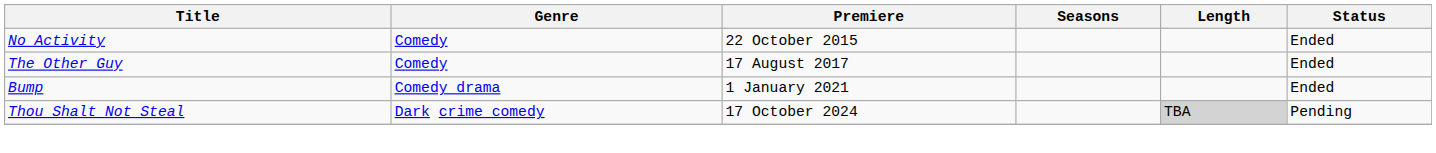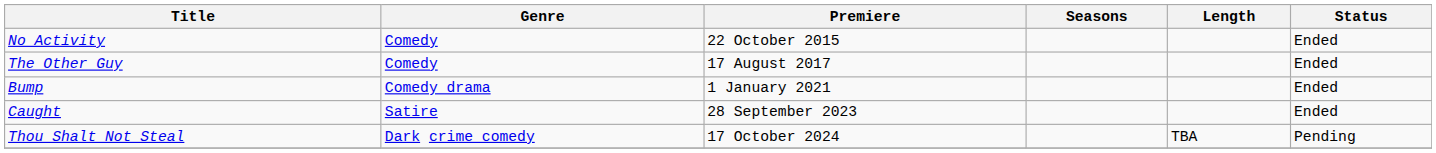+ row: Caught | Satire | 28 September 2023 | Ended
Thou Shalt Not Steal | Length: lightgrey background -> no background
